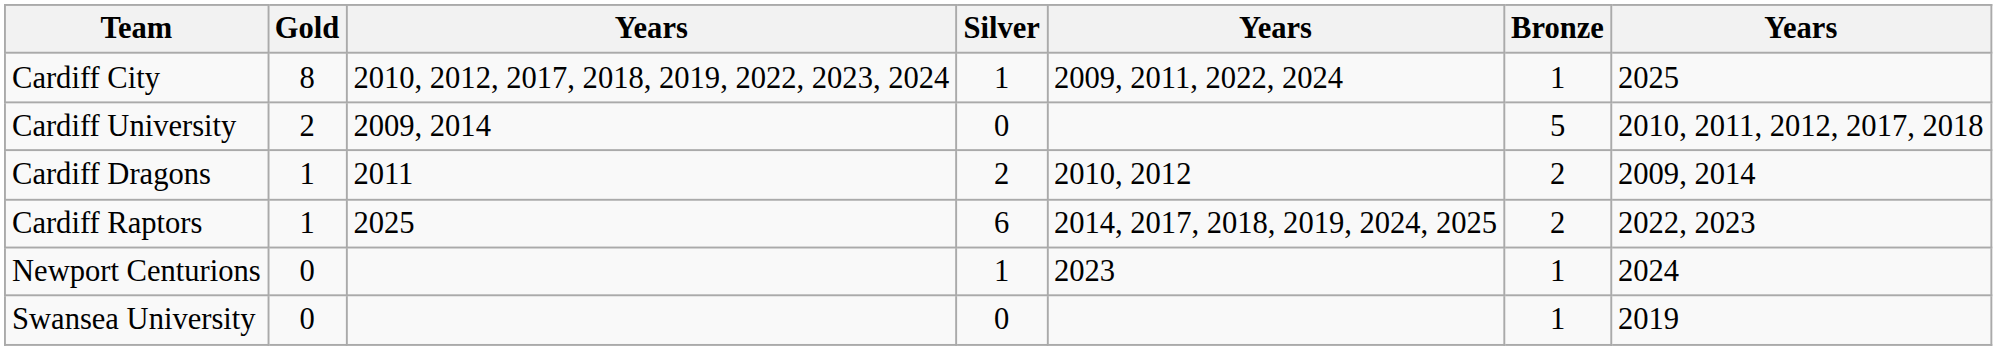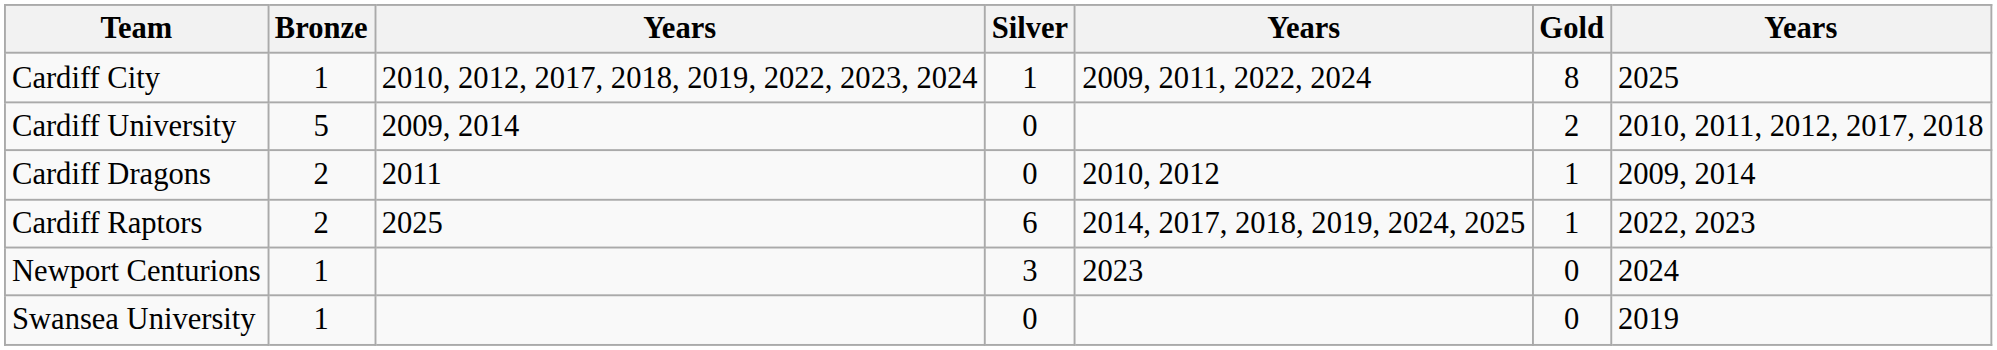columns swapped: Gold <-> Bronze
Cardiff Dragons | Silver: 2 -> 0
Newport Centurions | Silver: 1 -> 3
